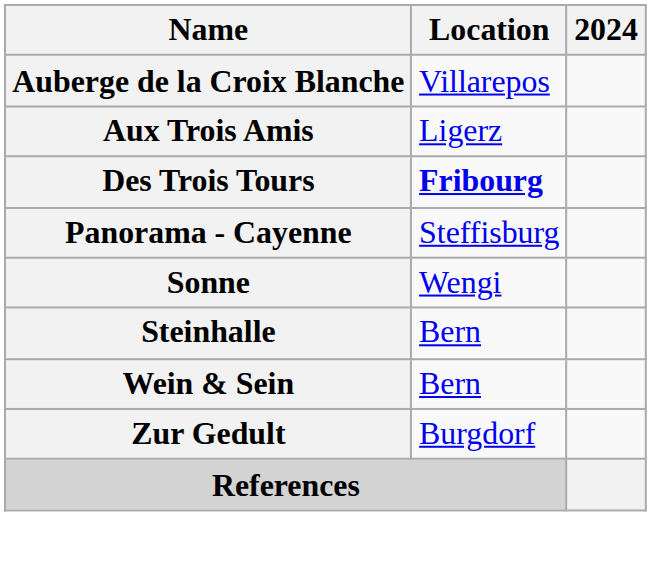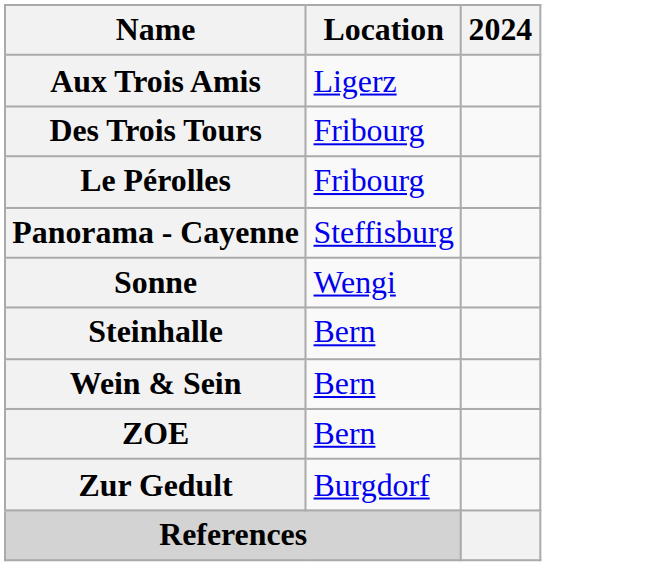- row: Auberge de la Croix Blanche | Villarepos
Des Trois Tours | Location: bold -> normal
+ row: Le Pérolles | Fribourg
+ row: ZOE | Bern
